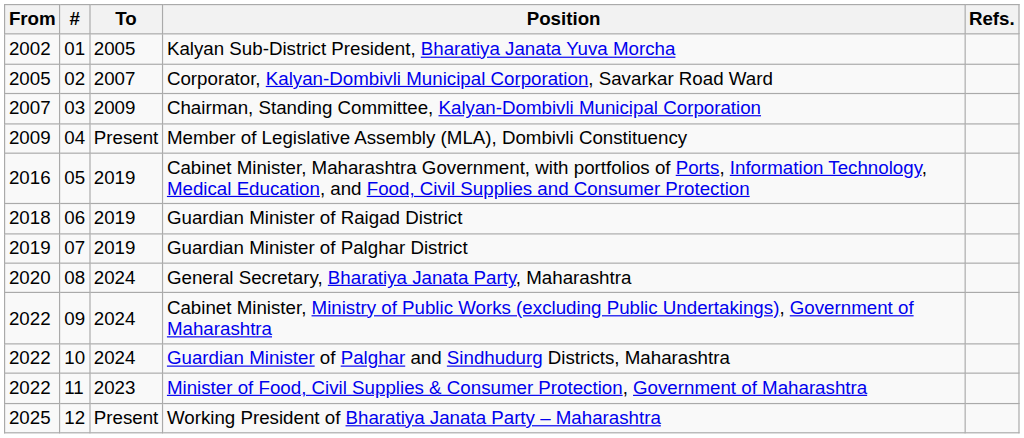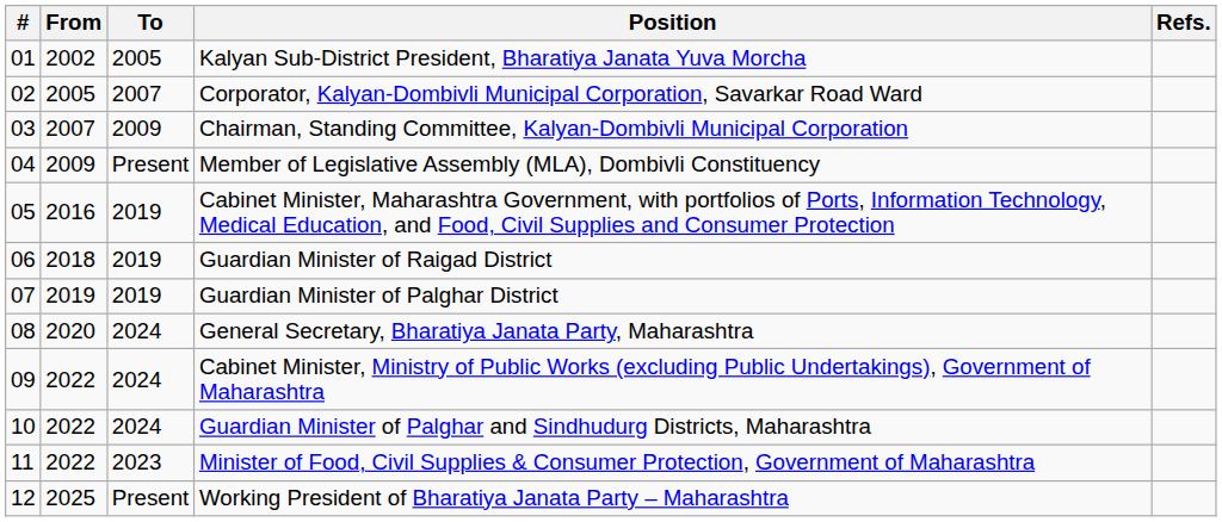columns swapped: # <-> From
